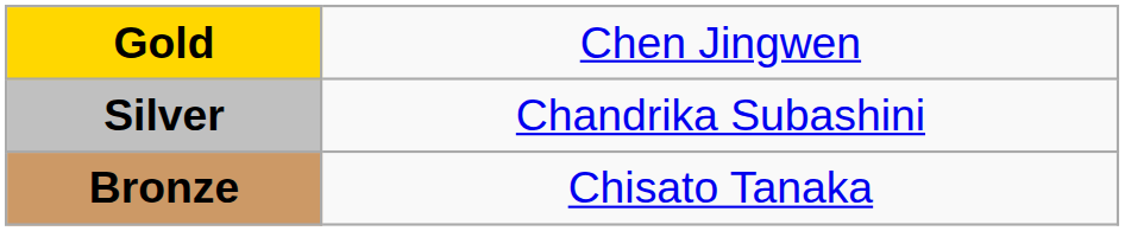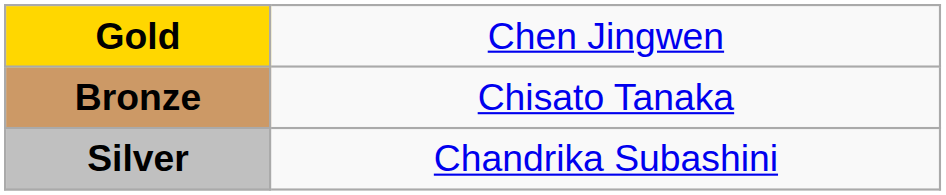rows swapped: Silver <-> Bronze
